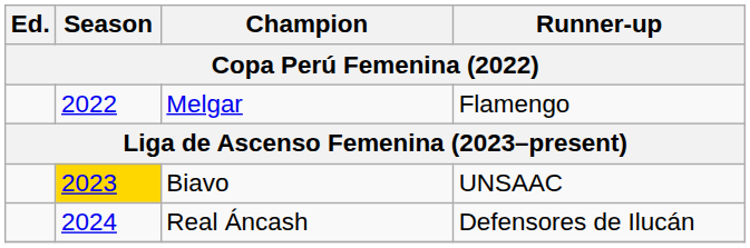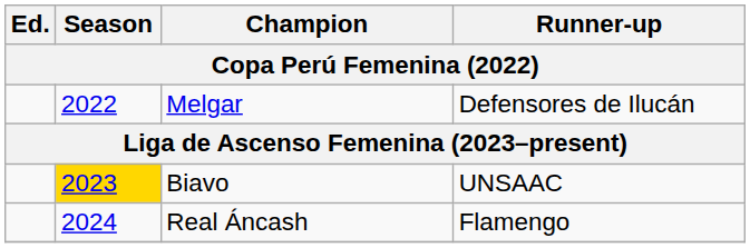Melgar | Runner-up: Flamengo -> Defensores de Ilucán
Real Áncash | Runner-up: Defensores de Ilucán -> Flamengo
